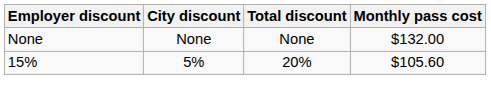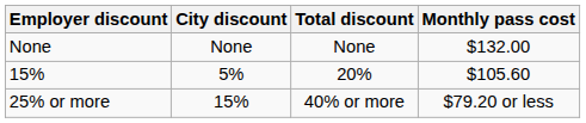+ row: 25% or more | 15% | 40% or more | $79.20 or less
